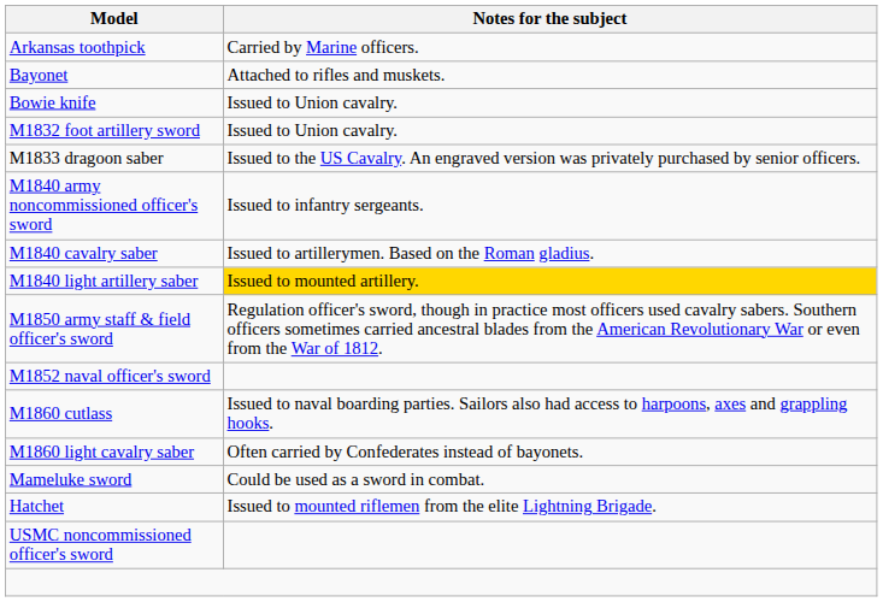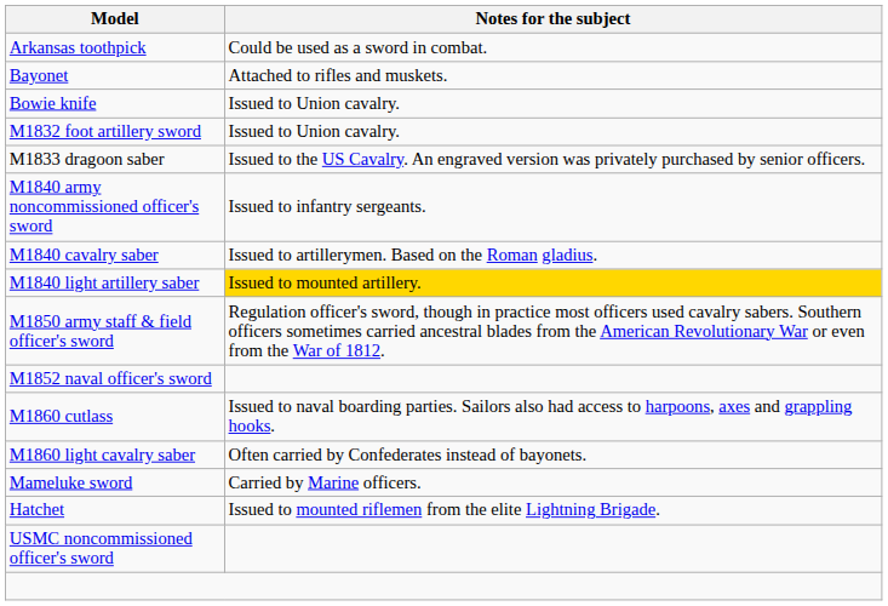Arkansas toothpick | Notes for the subject: Carried by Marine officers. -> Could be used as a sword in combat.
Mameluke sword | Notes for the subject: Could be used as a sword in combat. -> Carried by Marine officers.
